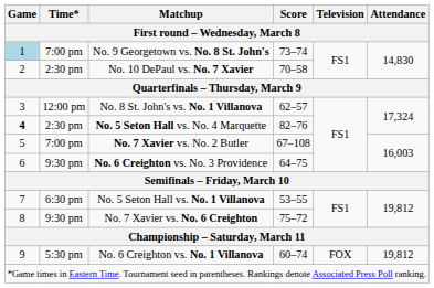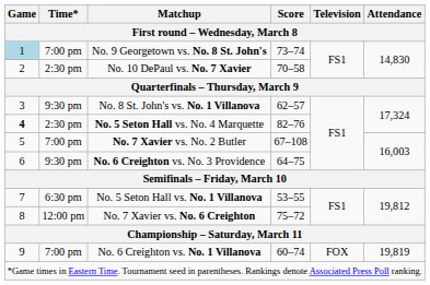No. 8 St. John's vs. No. 1 Villanova | Time*: 12:00 pm -> 9:30 pm
No. 7 Xavier vs. No. 6 Creighton | Time*: 9:30 pm -> 12:00 pm
No. 6 Creighton vs. No. 1 Villanova | Time*: 5:30 pm -> 7:00 pm
No. 6 Creighton vs. No. 1 Villanova | Attendance: 19,812 -> 19,819
